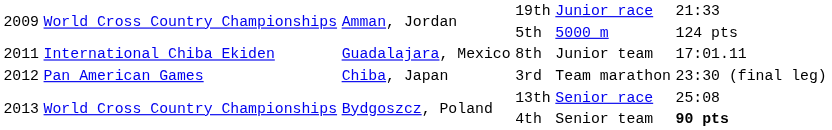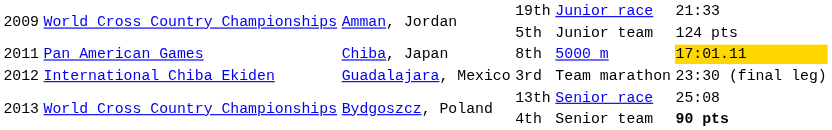5th | column 5: 5000 m -> Junior team
8th | column 2: International Chiba Ekiden -> Pan American Games
8th | column 3: Guadalajara, Mexico -> Chiba, Japan
8th | column 5: Junior team -> 5000 m
8th | column 6: no background -> gold background
3rd | column 2: Pan American Games -> International Chiba Ekiden
3rd | column 3: Chiba, Japan -> Guadalajara, Mexico
